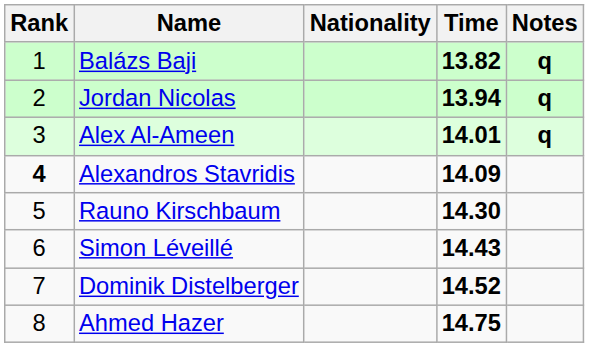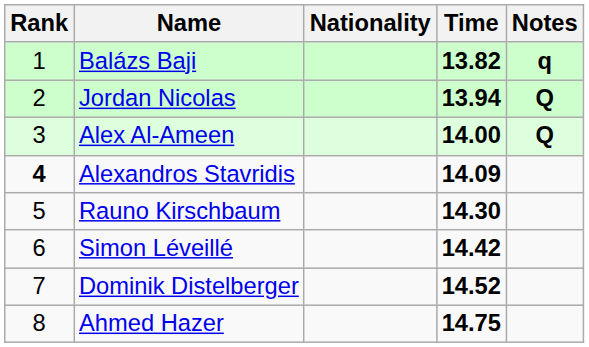Jordan Nicolas | Notes: q -> Q
Alex Al-Ameen | Time: 14.01 -> 14.00
Alex Al-Ameen | Notes: q -> Q
Simon Léveillé | Time: 14.43 -> 14.42
